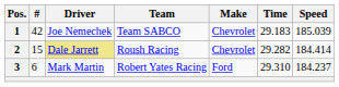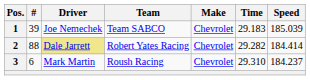1 | #: 42 -> 39
2 | #: 15 -> 88
2 | Team: Roush Racing -> Robert Yates Racing
3 | Team: Robert Yates Racing -> Roush Racing
3 | Make: Ford -> Chevrolet
